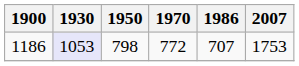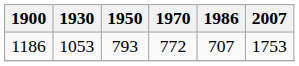1186 | 1930: lavender background -> no background
1186 | 1950: 798 -> 793
